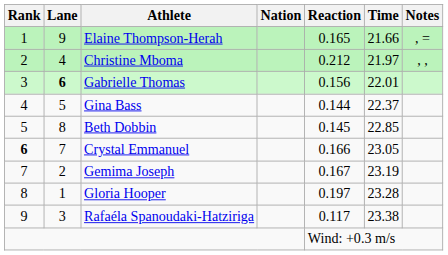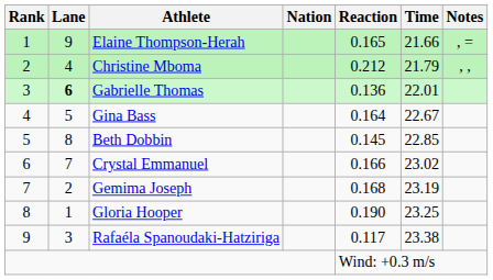Christine Mboma | Time: 21.97 -> 21.79
Gabrielle Thomas | Reaction: 0.156 -> 0.136
Gina Bass | Reaction: 0.144 -> 0.164
Gina Bass | Time: 22.37 -> 22.67
Crystal Emmanuel | Rank: bold -> normal
Crystal Emmanuel | Time: 23.05 -> 23.02
Gemima Joseph | Reaction: 0.167 -> 0.168
Gloria Hooper | Reaction: 0.197 -> 0.190
Gloria Hooper | Time: 23.28 -> 23.25
